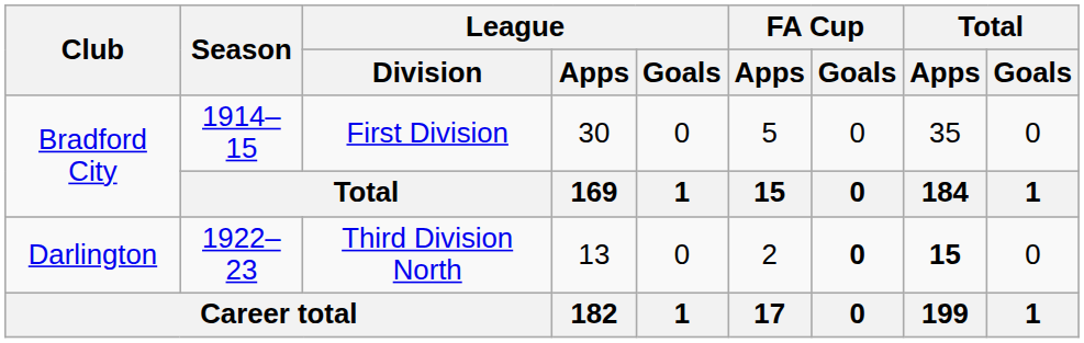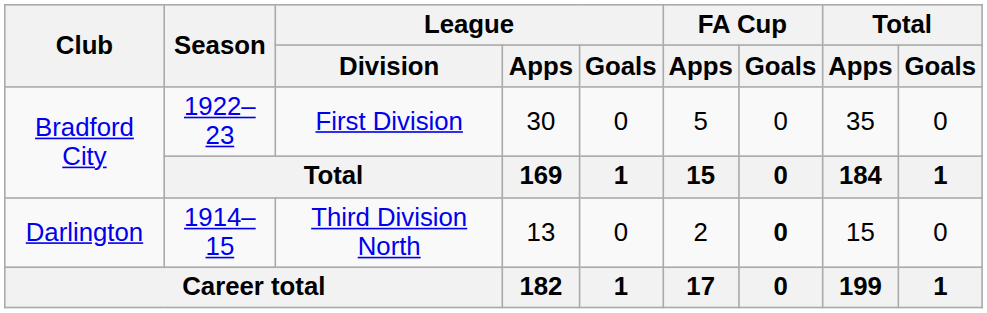Bradford City / First Division | Season: 1914–15 -> 1922–23
Darlington | Season: 1922–23 -> 1914–15
Darlington | Total / Apps: bold -> normal
